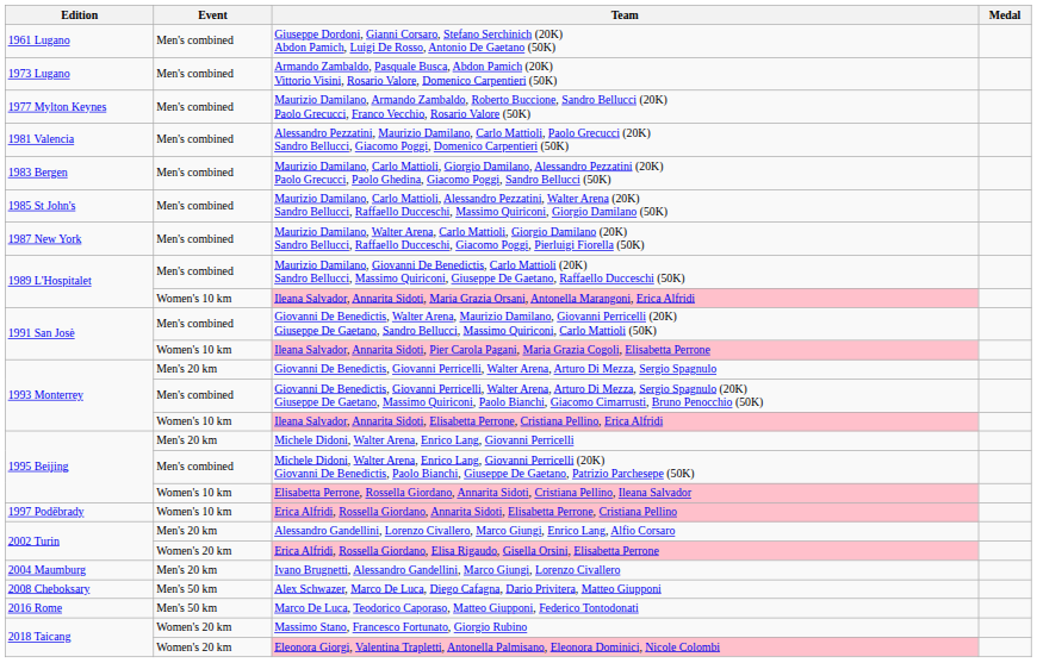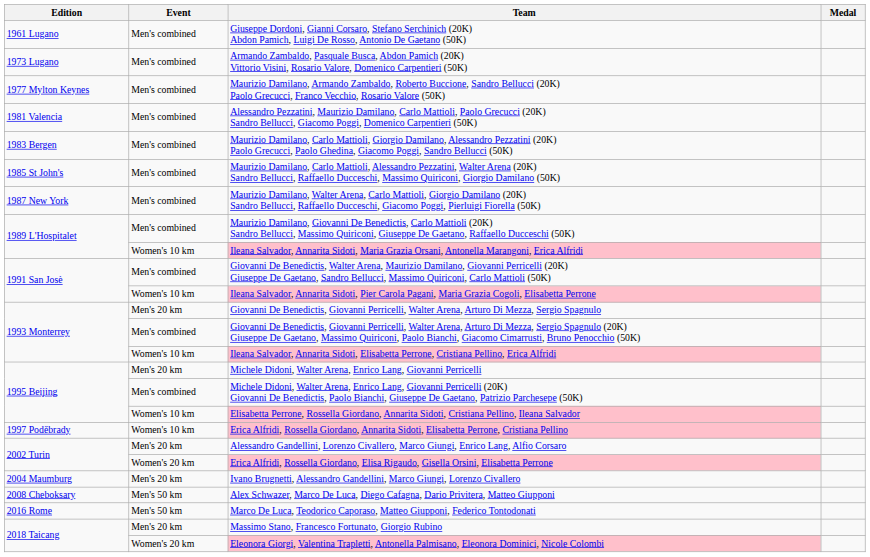Massimo Stano, Francesco Fortunato, Giorgio Rubino | Event: Women's 20 km -> Men's 20 km
